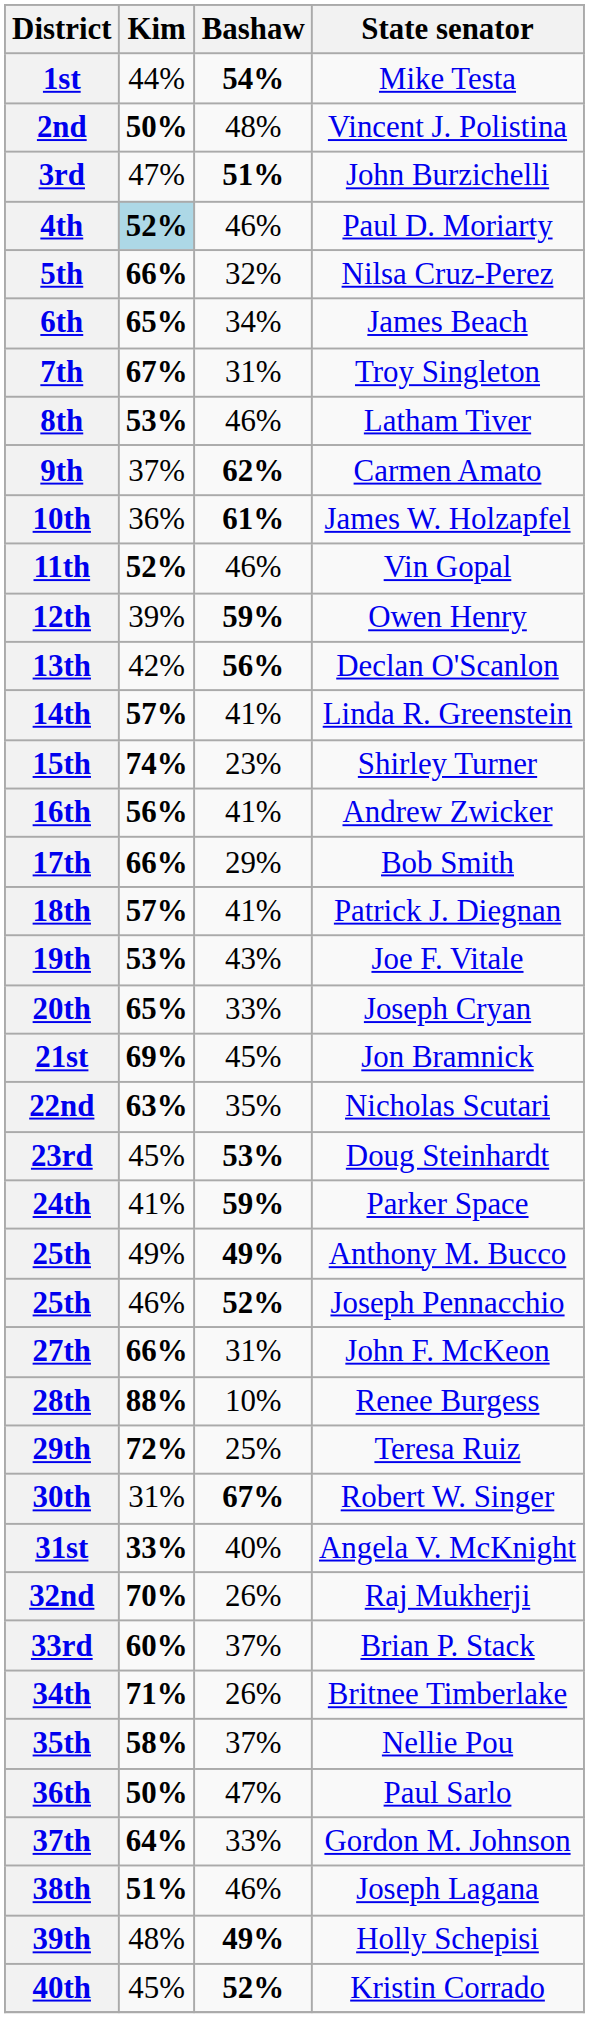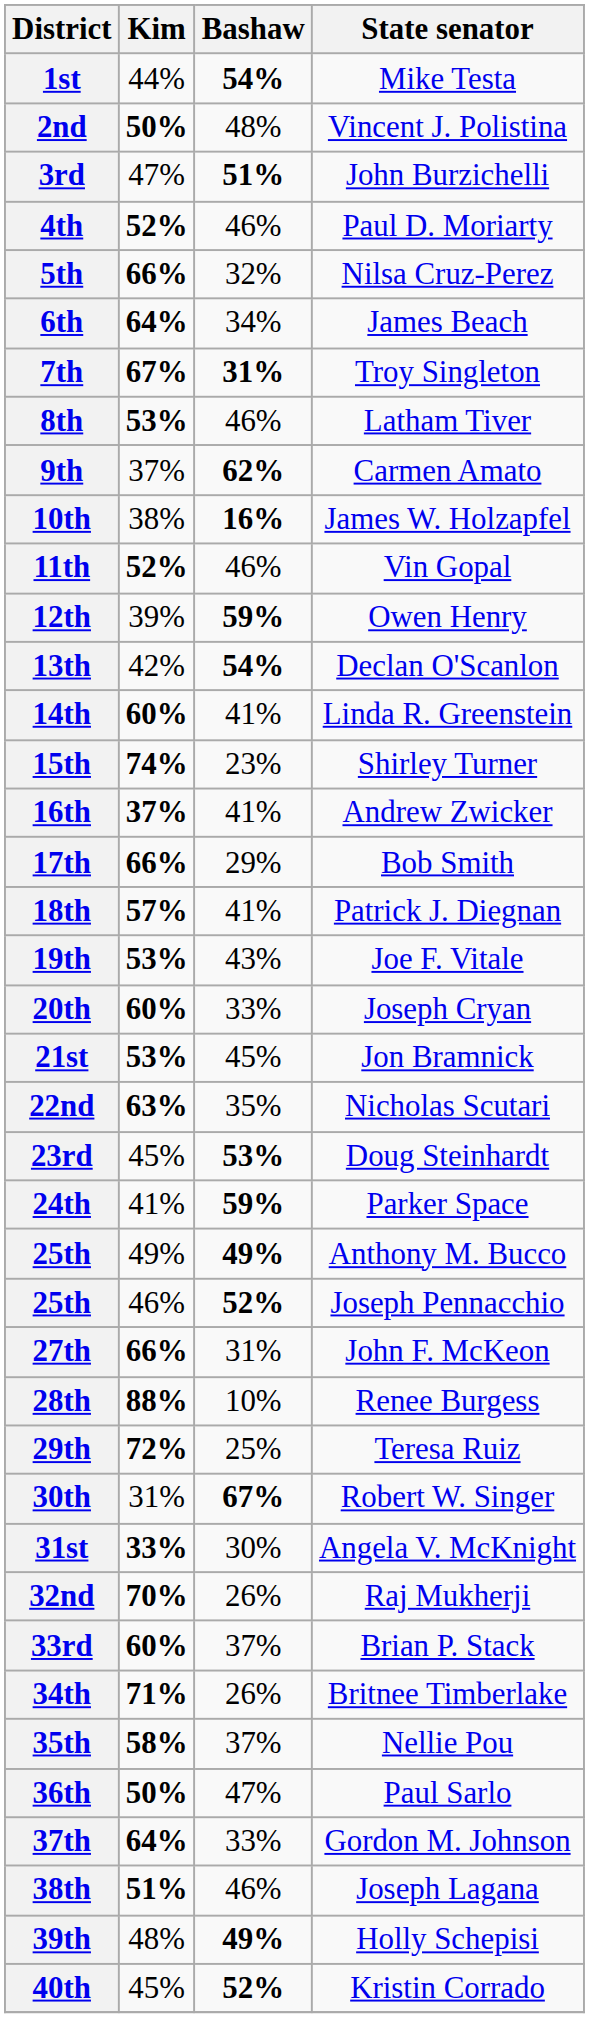4th | Kim: lightblue background -> no background
6th | Kim: 65% -> 64%
7th | Bashaw: normal -> bold
10th | Kim: 36% -> 38%
10th | Bashaw: 61% -> 16%
13th | Bashaw: 56% -> 54%
14th | Kim: 57% -> 60%
16th | Kim: 56% -> 37%
20th | Kim: 65% -> 60%
21st | Kim: 69% -> 53%
31st | Bashaw: 40% -> 30%
